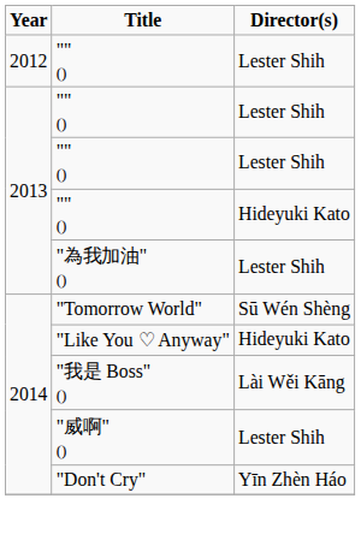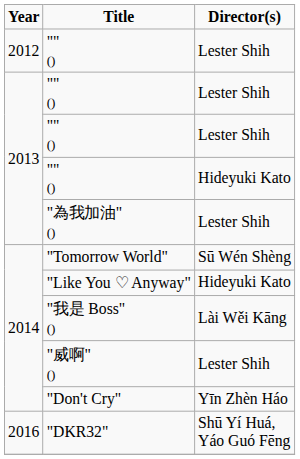+ row: 2016 | "DKR32" | Shū Yí Huá, Yáo Guó Fēng
